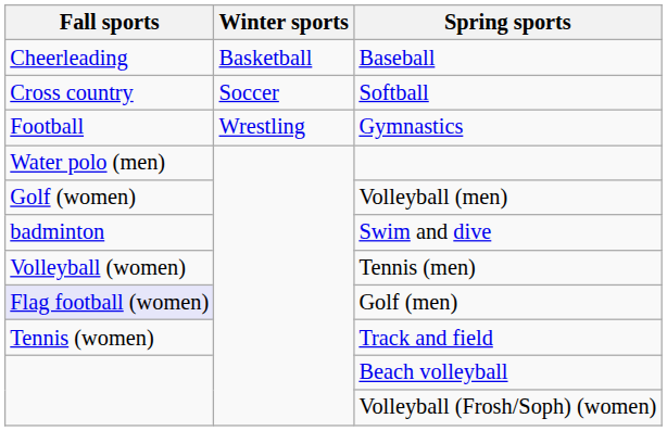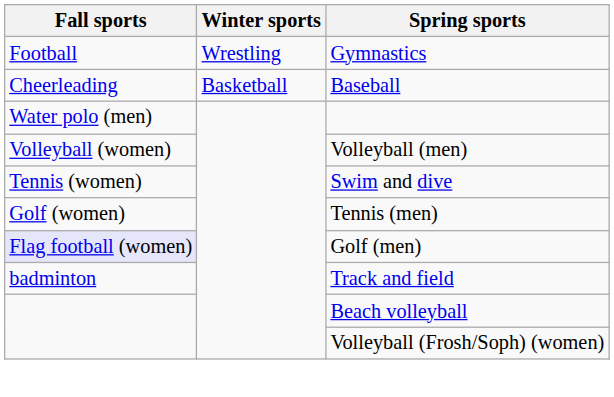rows swapped: Baseball <-> Gymnastics
- row: Cross country | Soccer | Softball
Volleyball (men) | Fall sports: Golf (women) -> Volleyball (women)
Swim and dive | Fall sports: badminton -> Tennis (women)
Tennis (men) | Fall sports: Volleyball (women) -> Golf (women)
Track and field | Fall sports: Tennis (women) -> badminton
